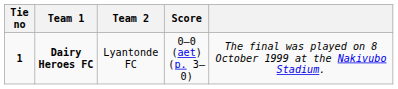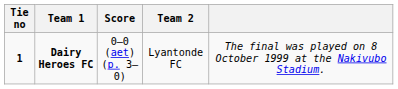columns swapped: Score <-> Team 2
